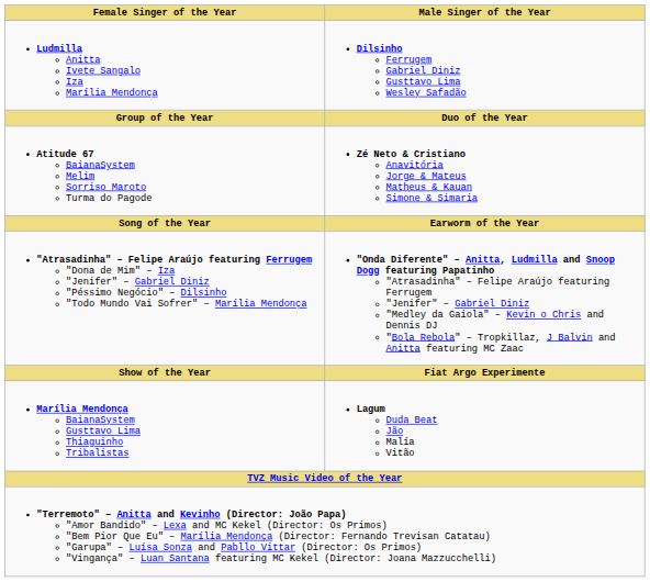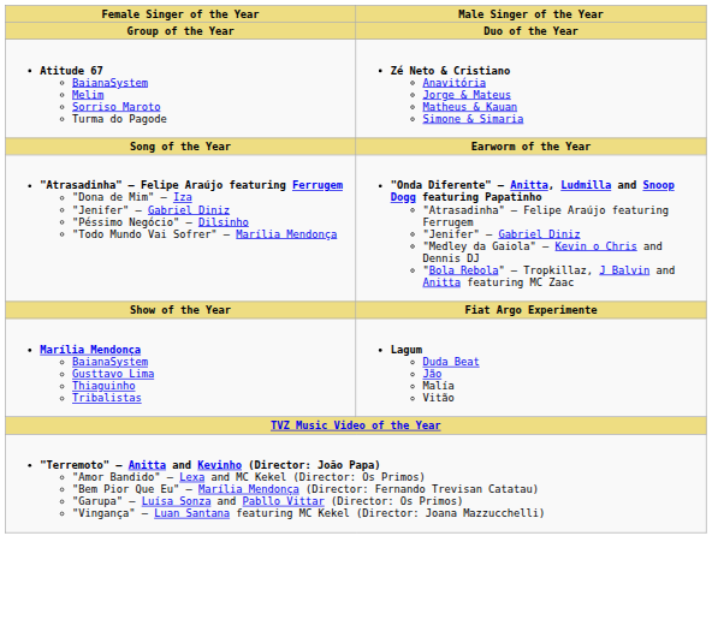- row: Ludmilla Anitta Ivete Sangalo Iza Marília Mendonça | Dilsinho Ferrugem Gabriel Diniz Gusttavo Lima Wesley Safadão
